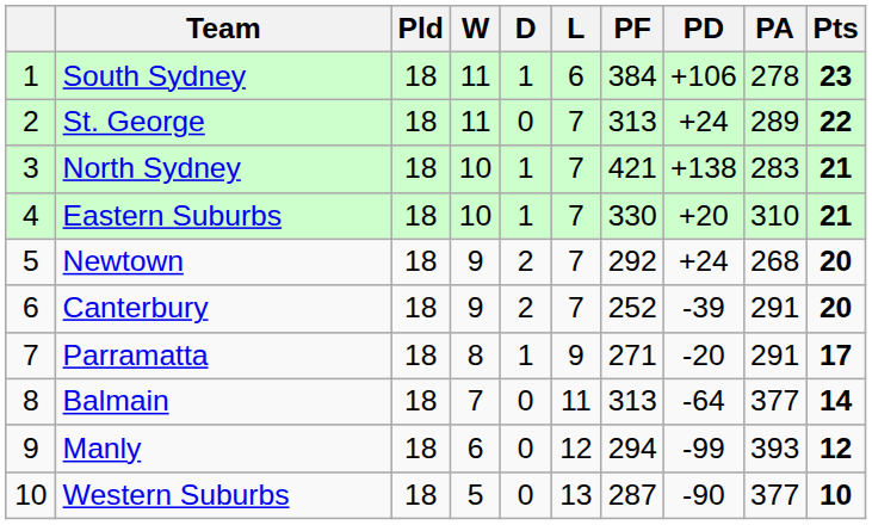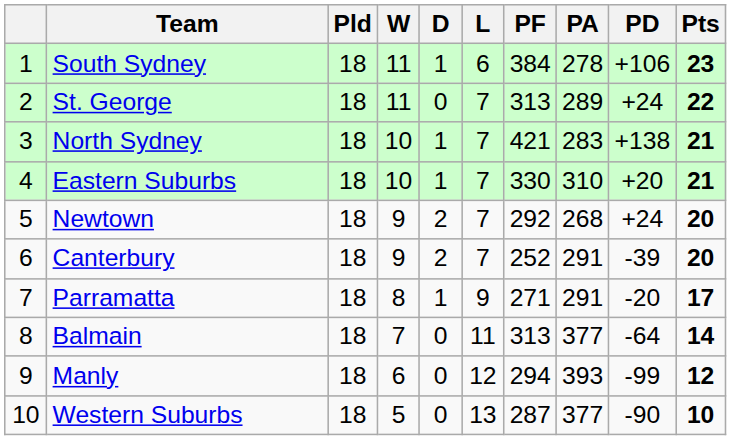columns swapped: PA <-> PD
